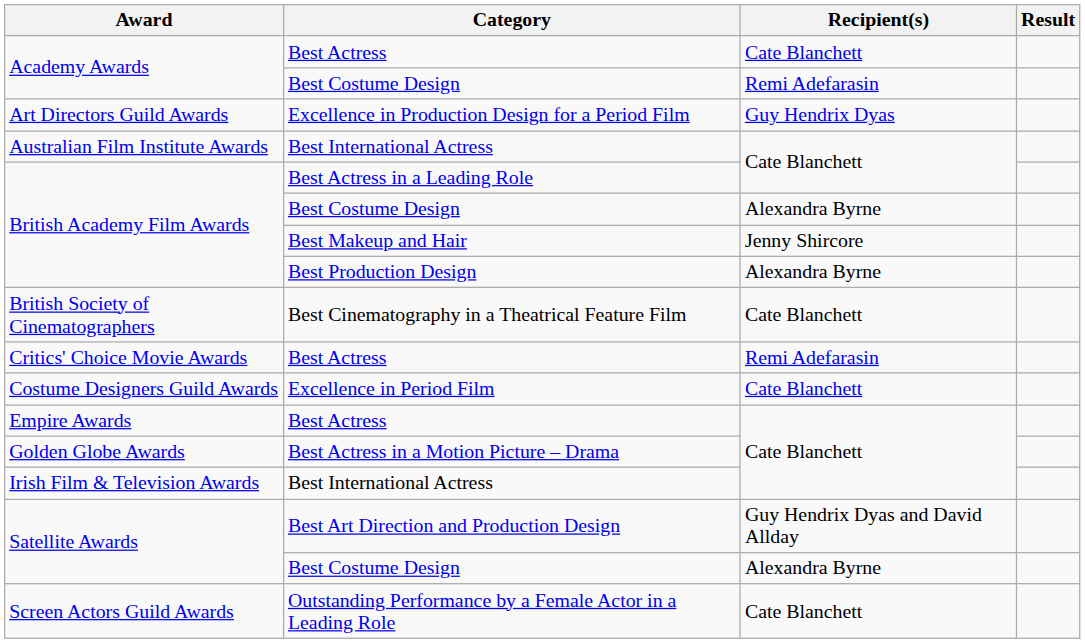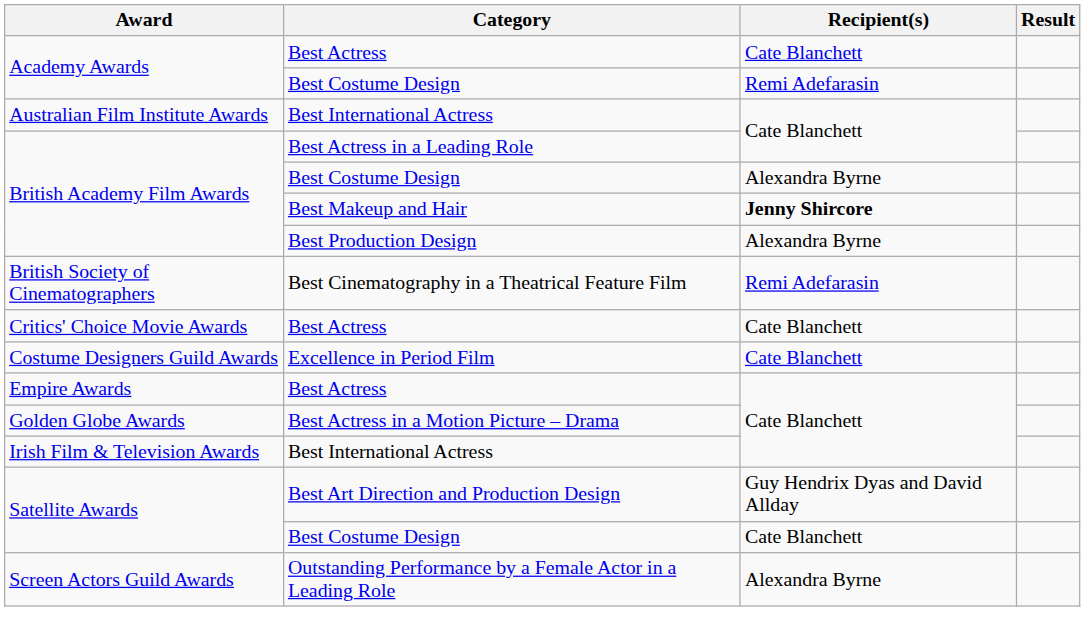- row: Art Directors Guild Awards | Excellence in Production Design for a Period Film | Guy Hendrix Dyas
British Academy Film Awards / Best Makeup and Hair | Recipient(s): normal -> bold
British Society of Cinematographers | Recipient(s): Cate Blanchett -> Remi Adefarasin
Critics' Choice Movie Awards | Recipient(s): Remi Adefarasin -> Cate Blanchett
Satellite Awards / Best Costume Design | Recipient(s): Alexandra Byrne -> Cate Blanchett
Screen Actors Guild Awards | Recipient(s): Cate Blanchett -> Alexandra Byrne
